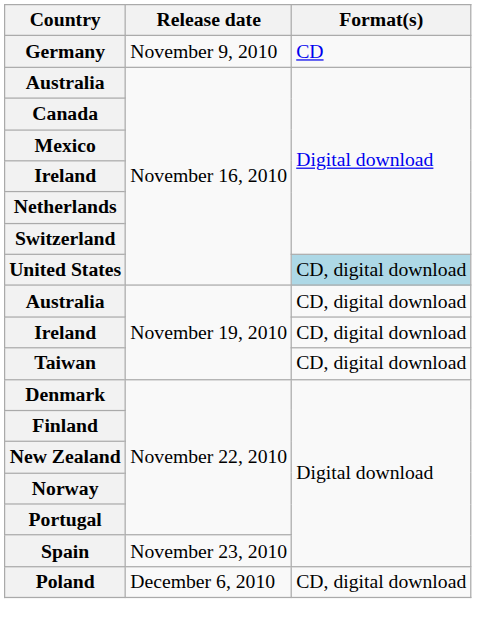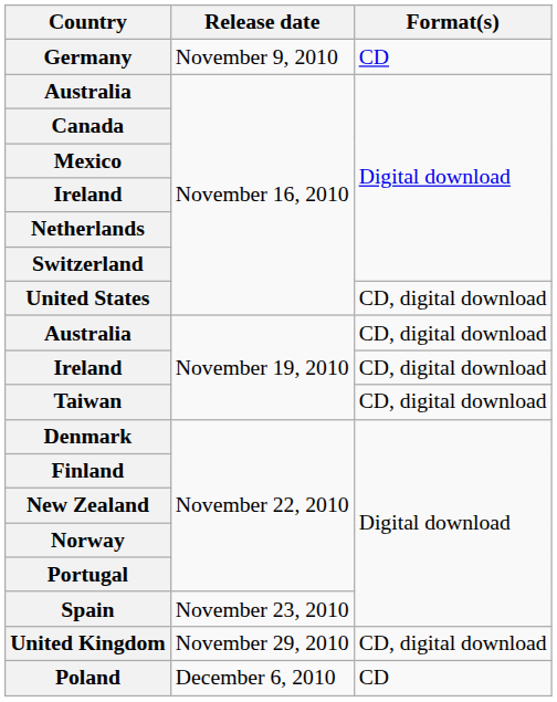United States | Format(s): lightblue background -> no background
+ row: United Kingdom | November 29, 2010 | CD, digital download
Poland | Format(s): CD, digital download -> CD
